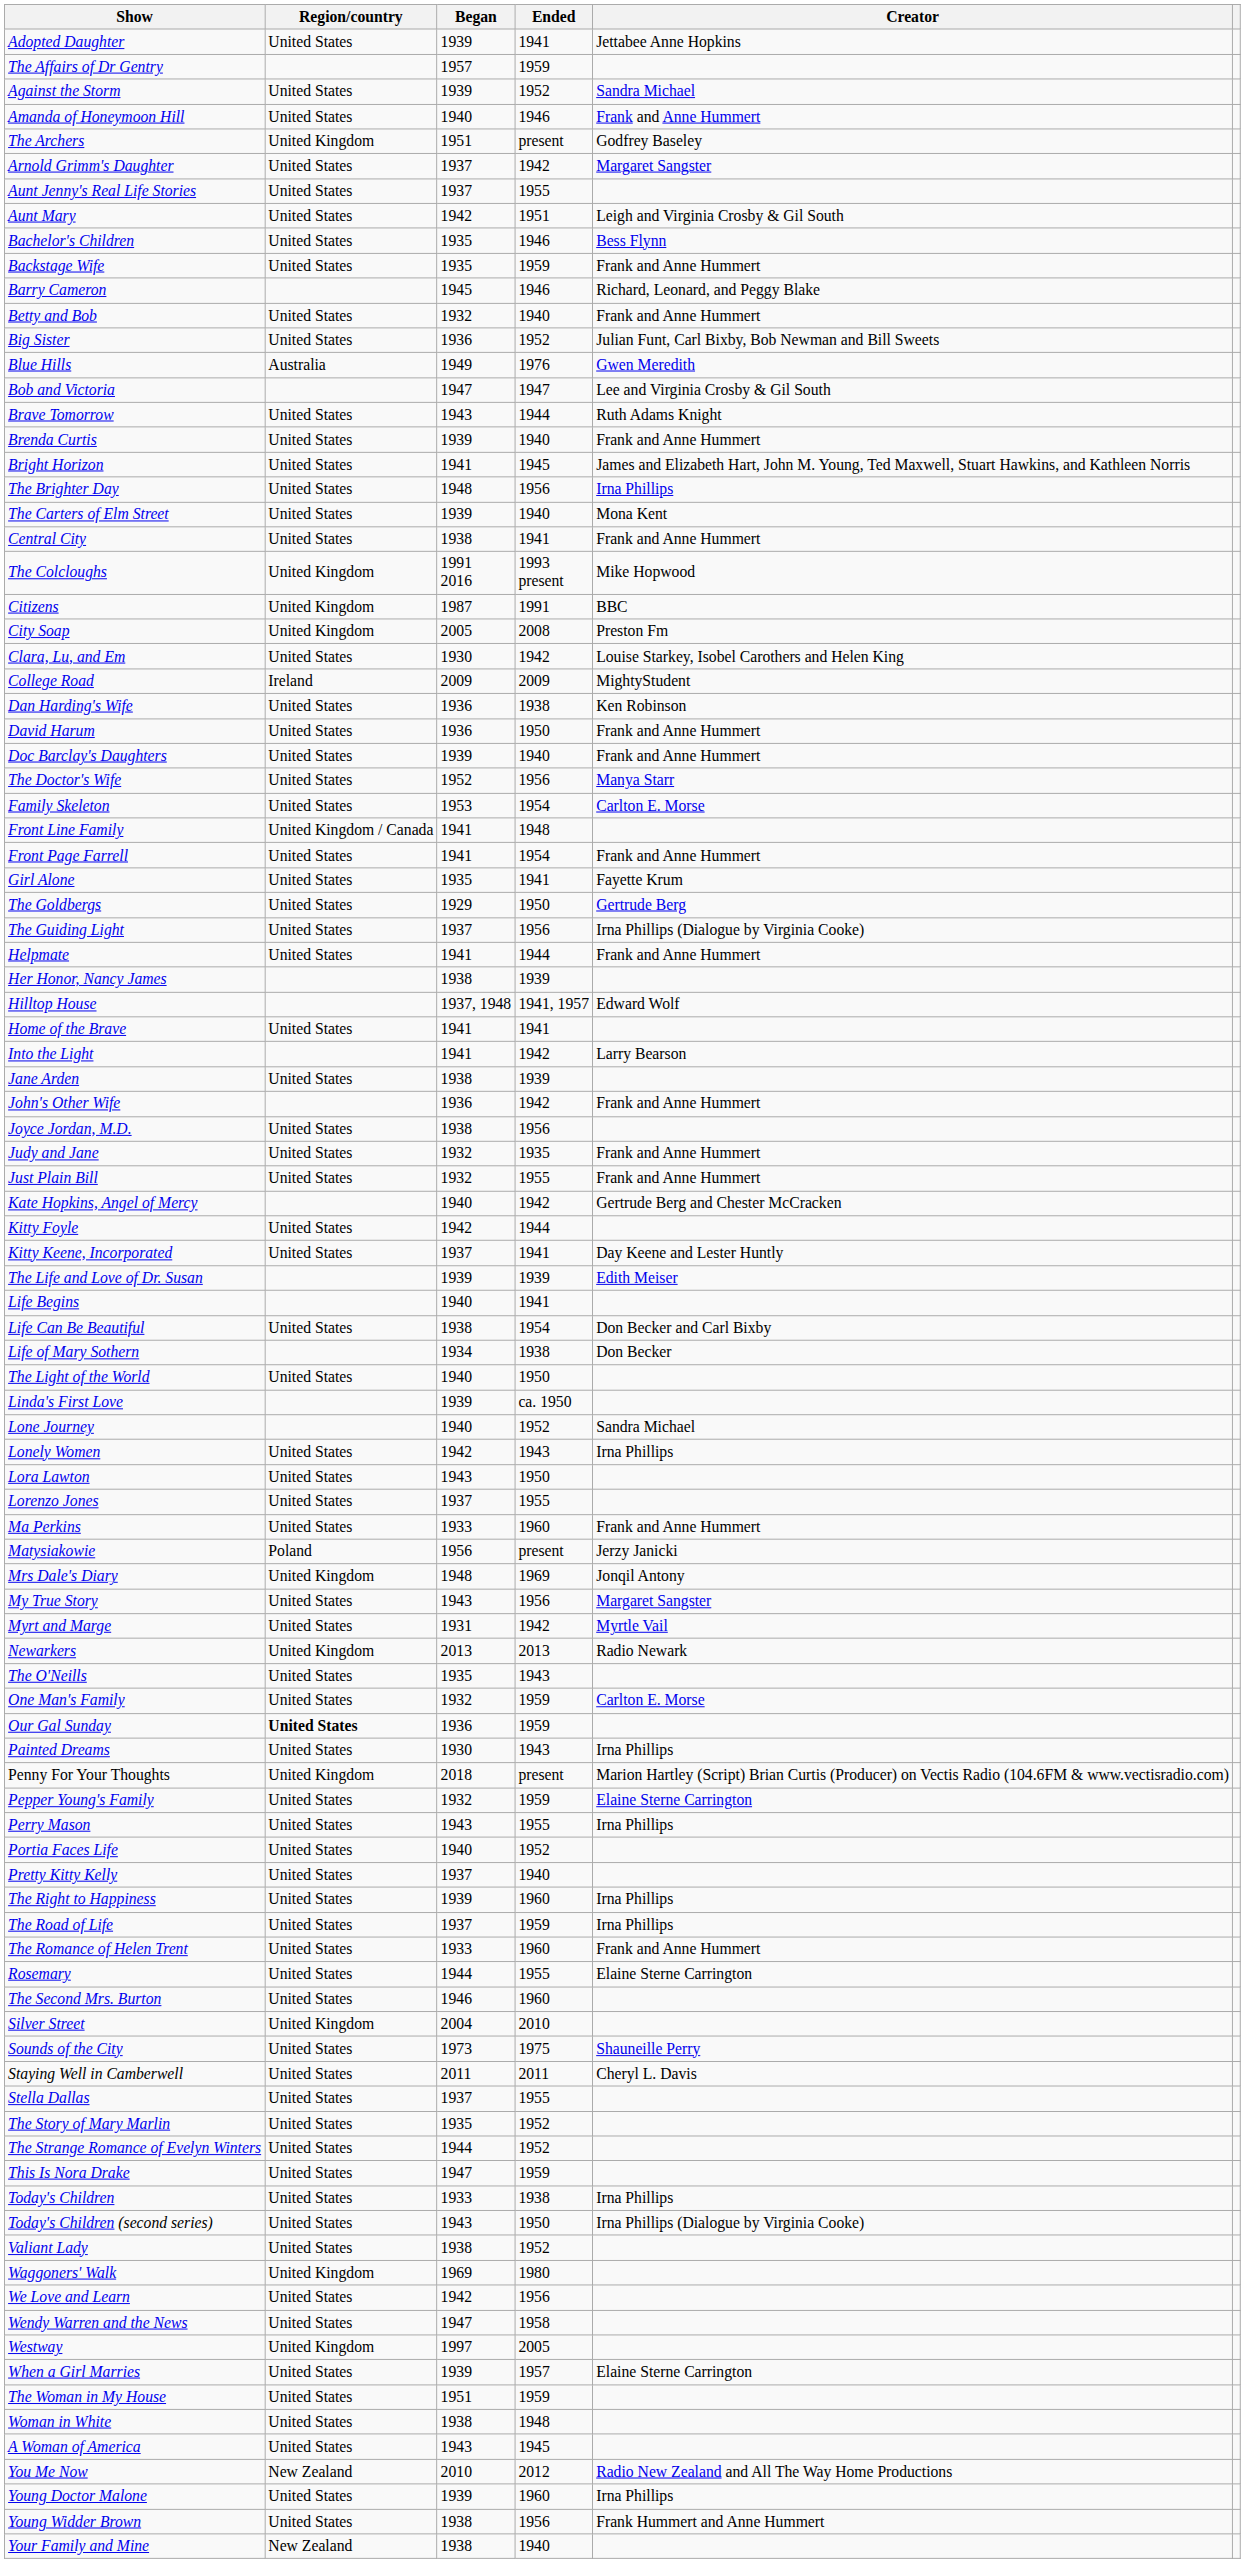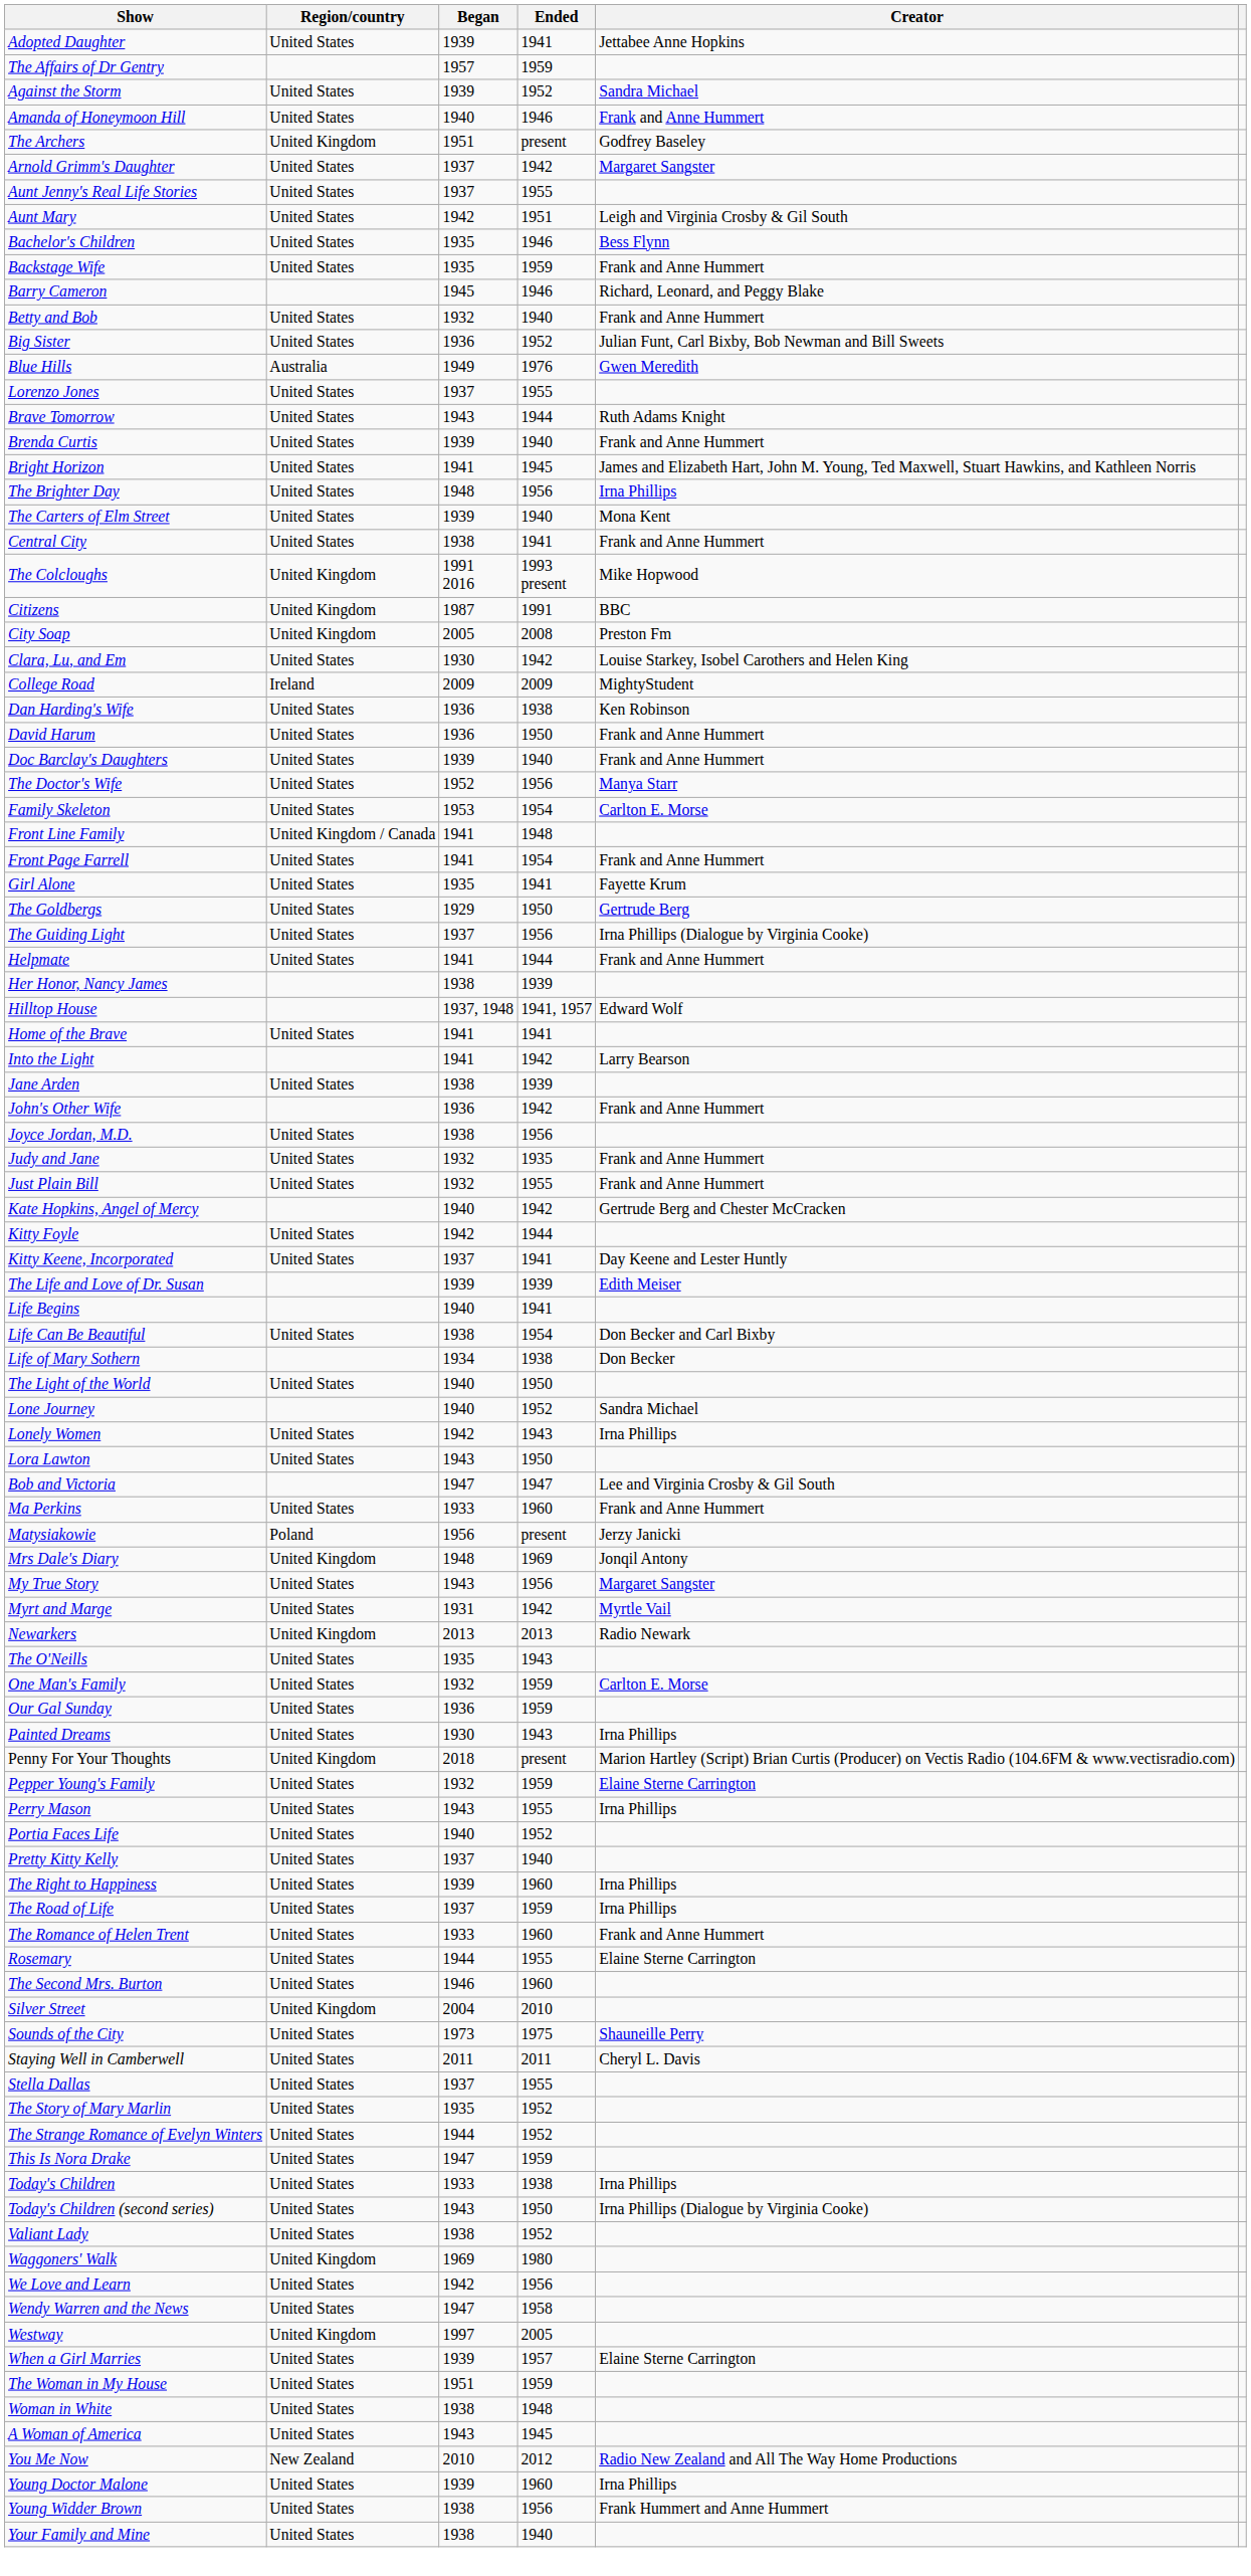rows swapped: Bob and Victoria <-> Lorenzo Jones
- row: Linda's First Love | 1939 | ca. 1950
Our Gal Sunday | Region/country: bold -> normal
Your Family and Mine | Region/country: New Zealand -> United States
